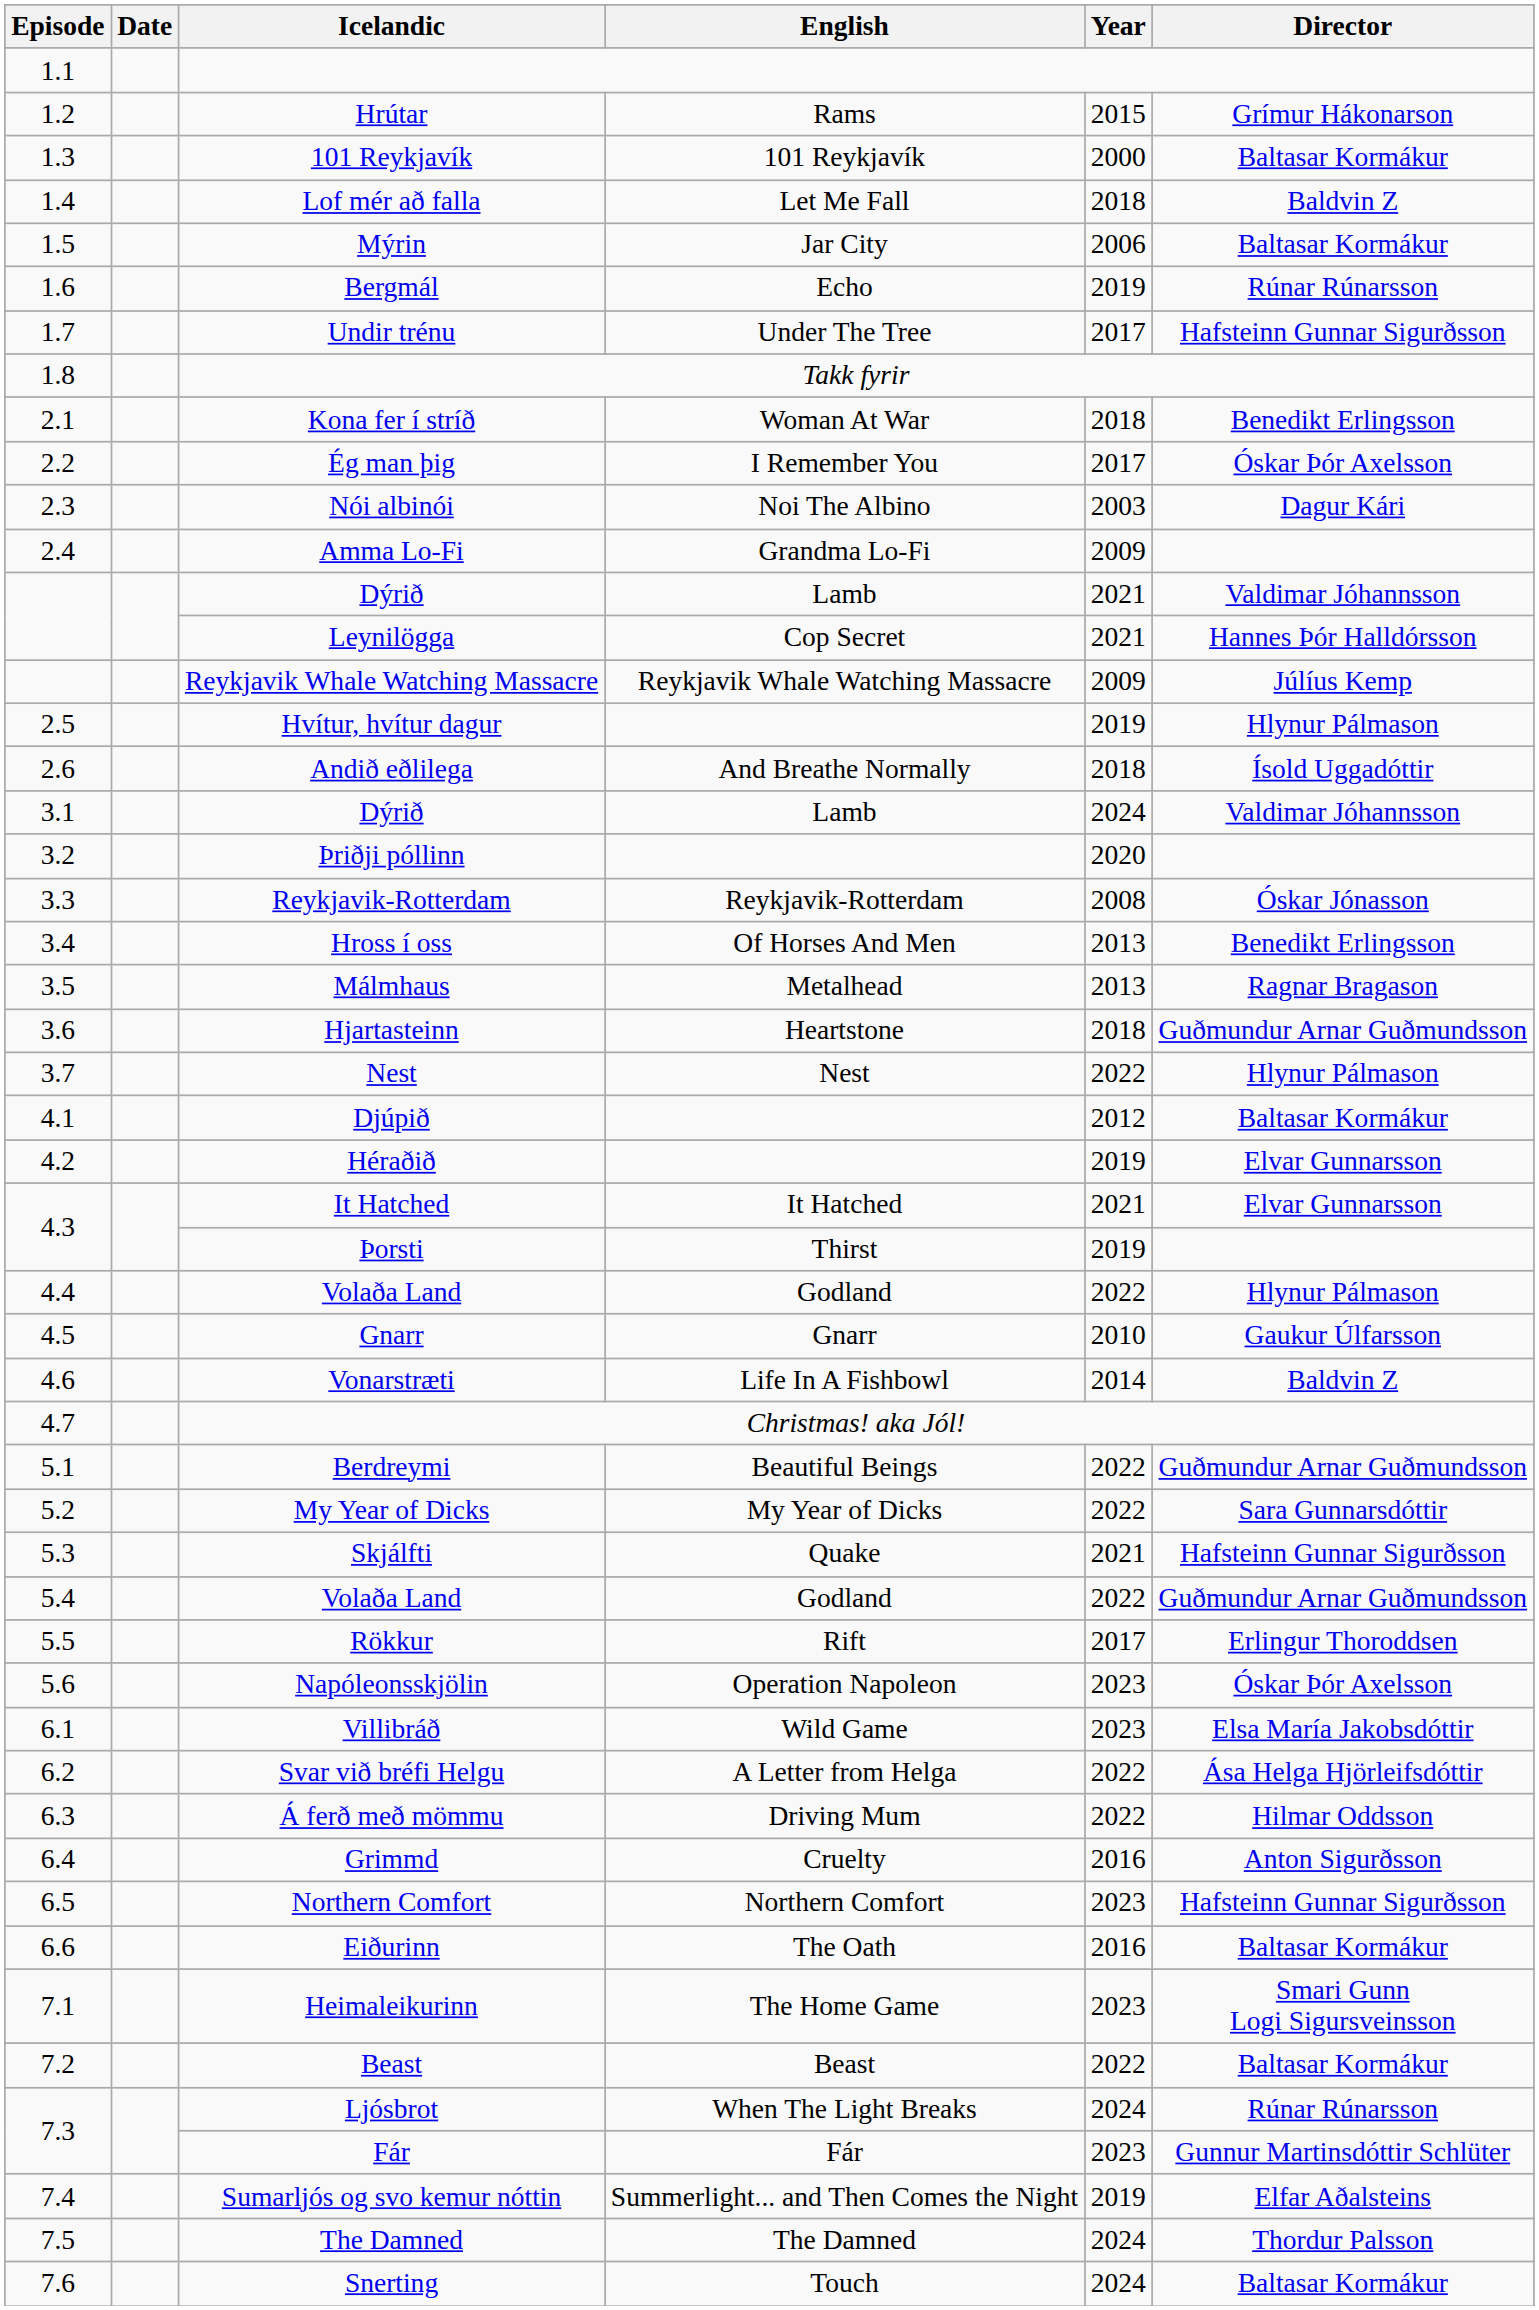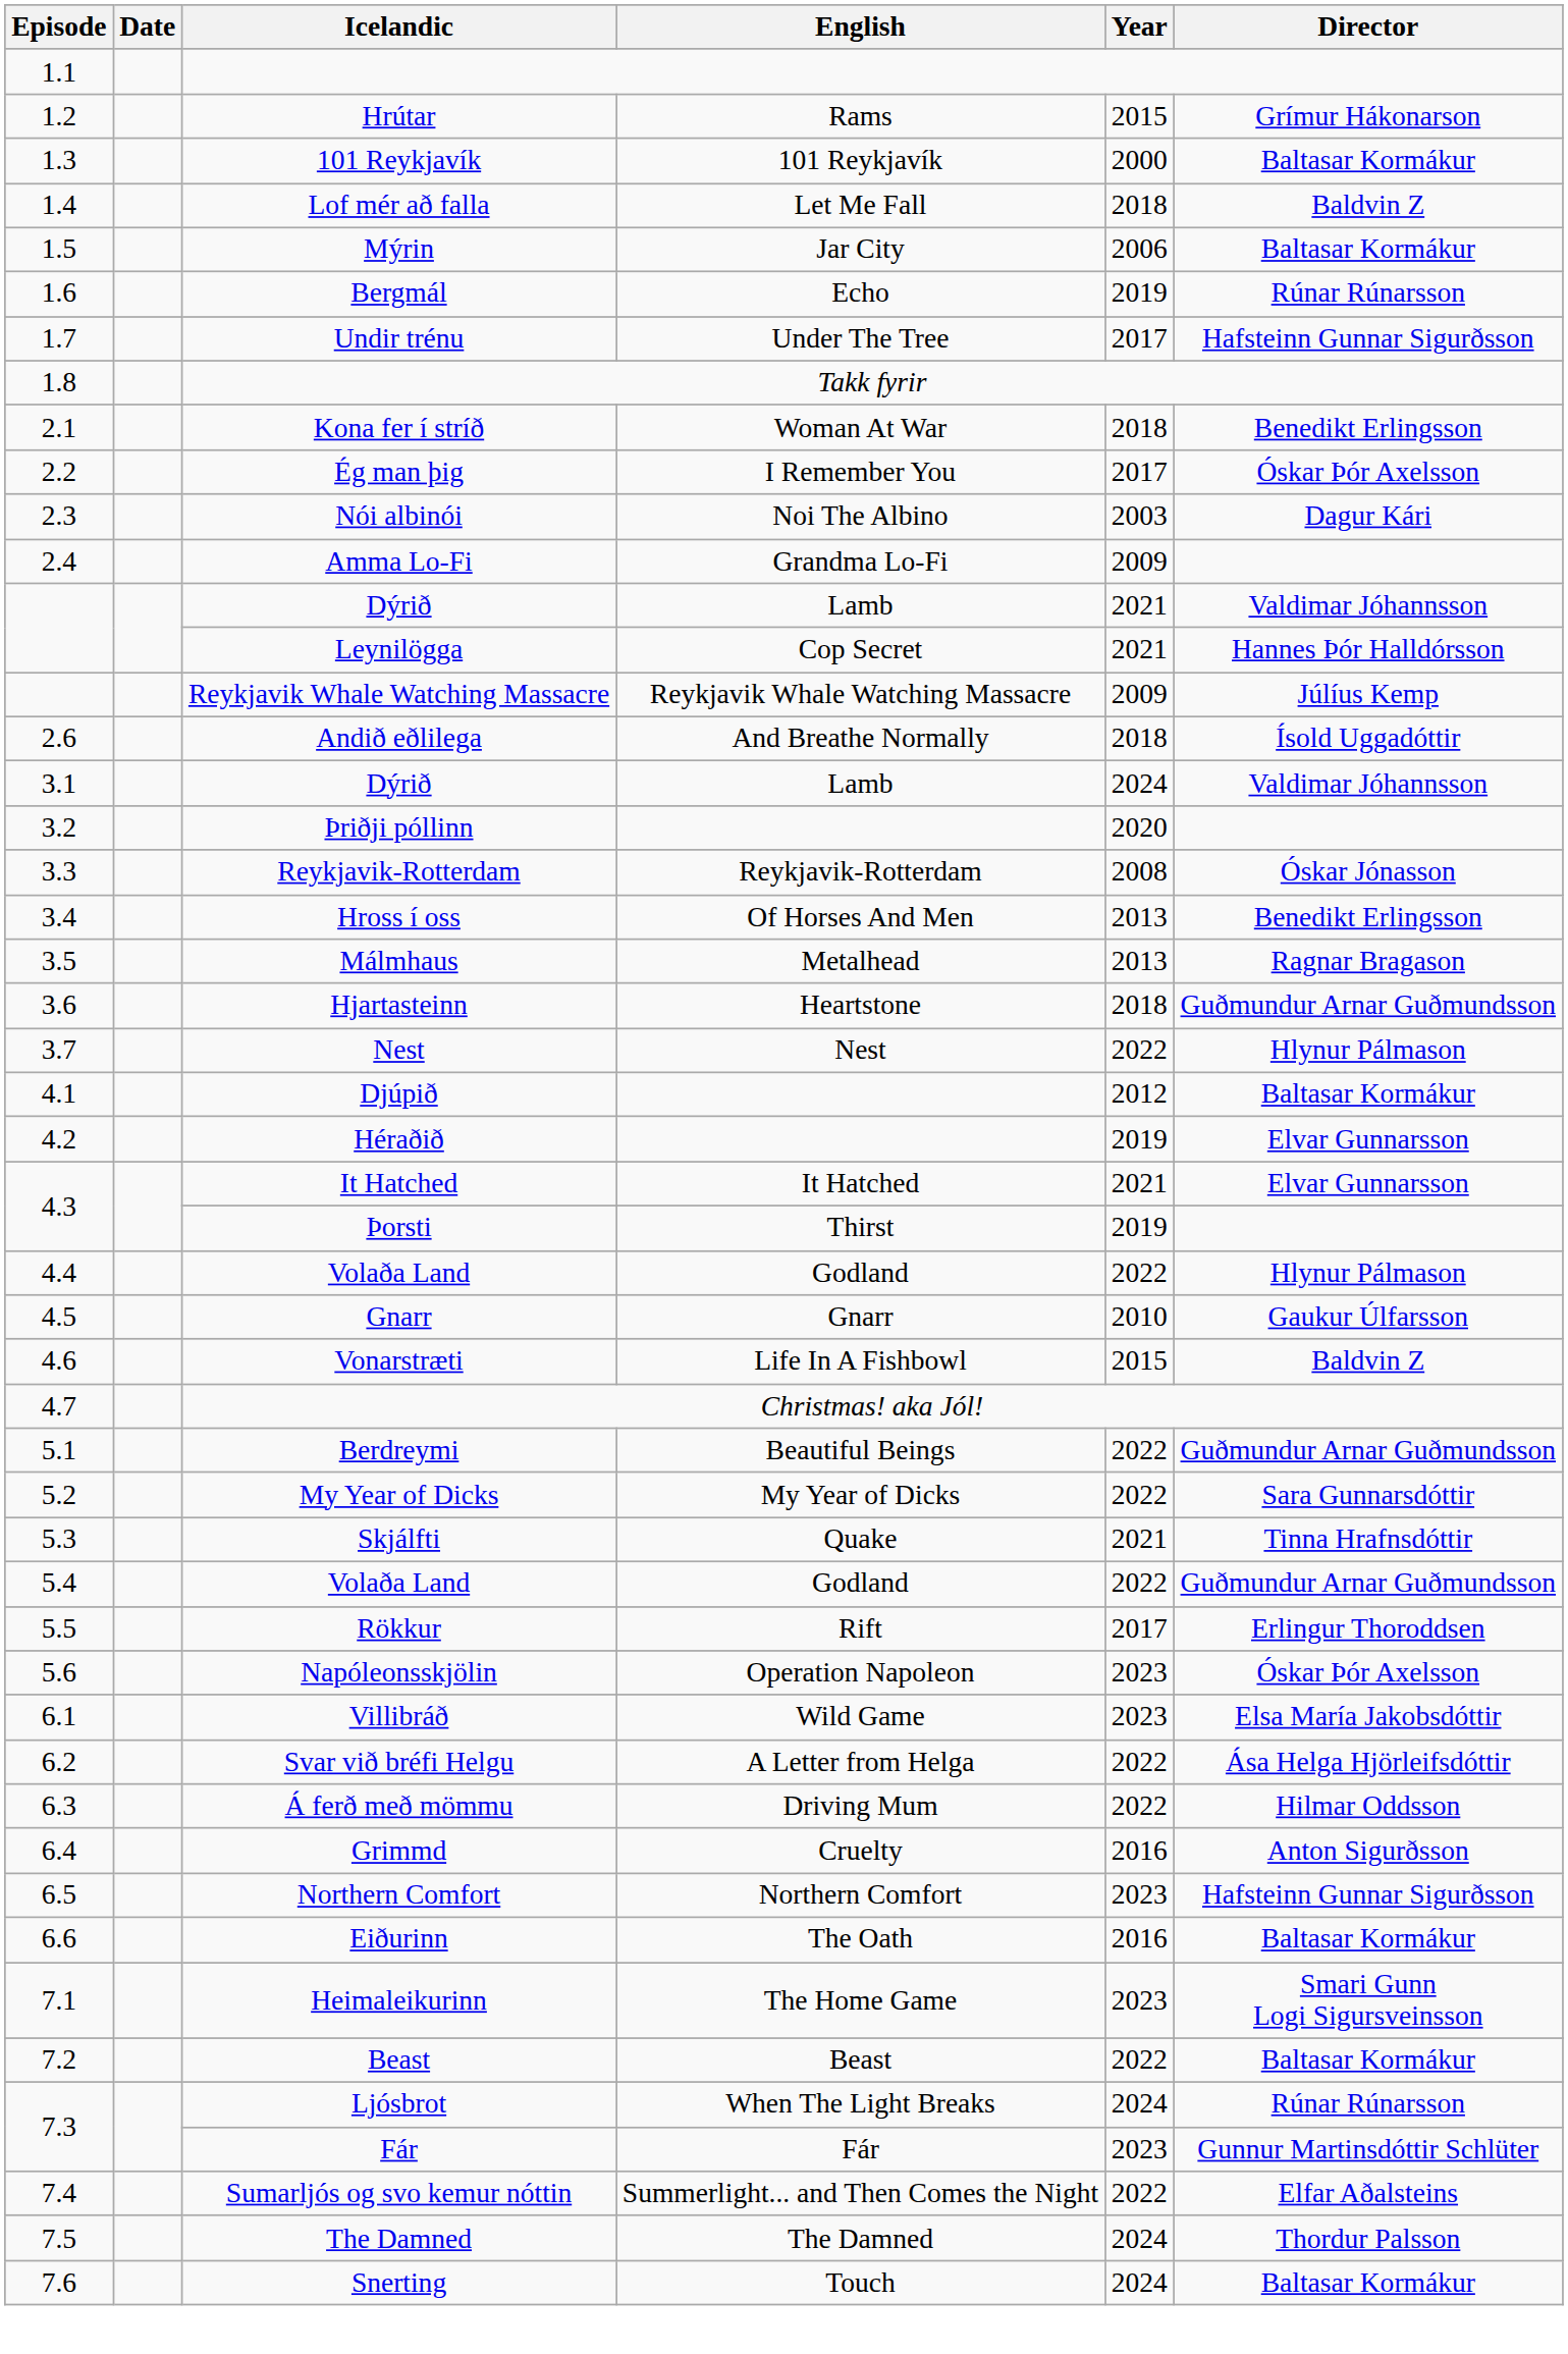- row: 2.5 | Hvítur, hvítur dagur | 2019 | Hlynur Pálmason
Vonarstræti | Year: 2014 -> 2015
Skjálfti | Director: Hafsteinn Gunnar Sigurðsson -> Tinna Hrafnsdóttir
Sumarljós og svo kemur nóttin | Year: 2019 -> 2022
